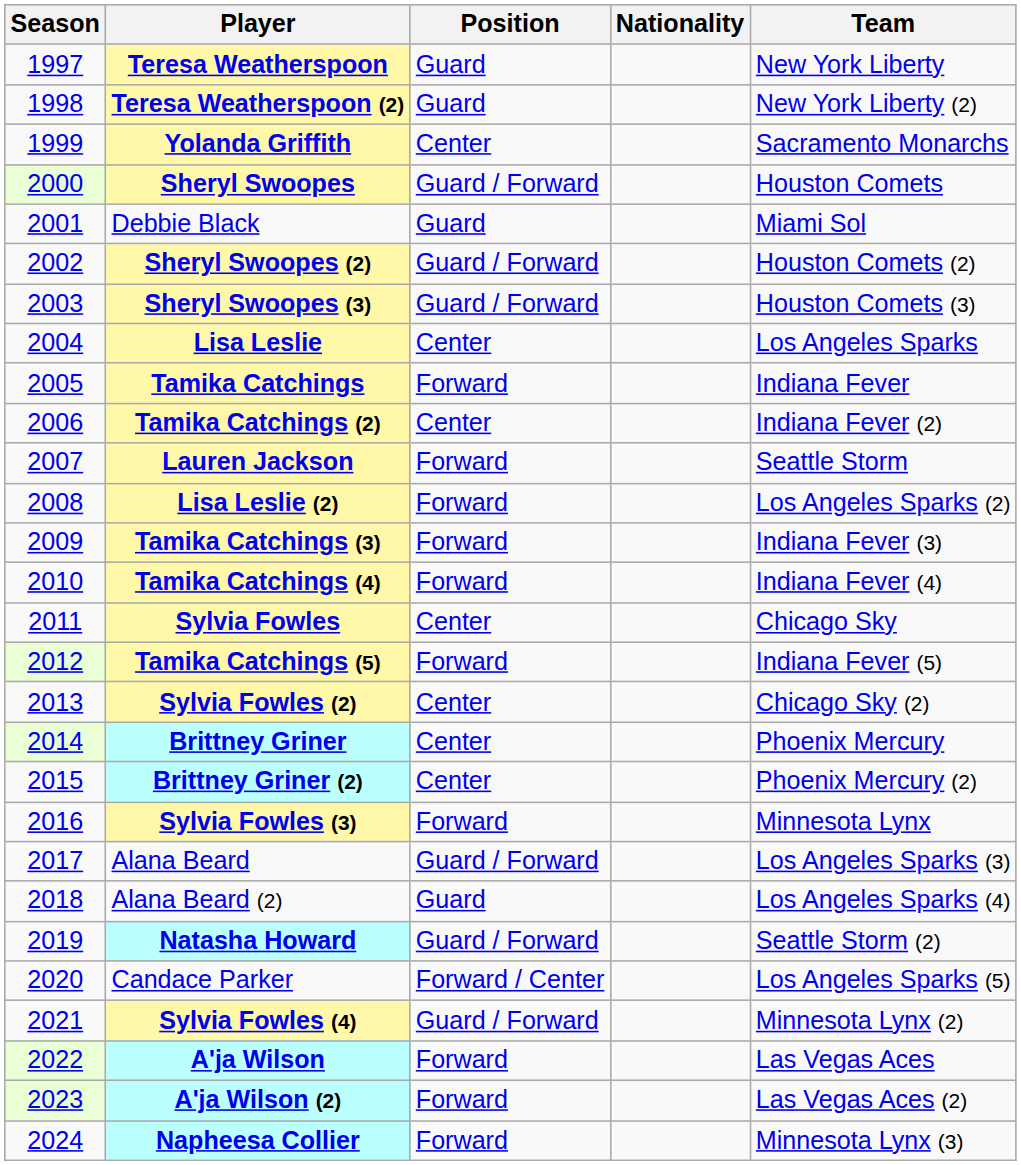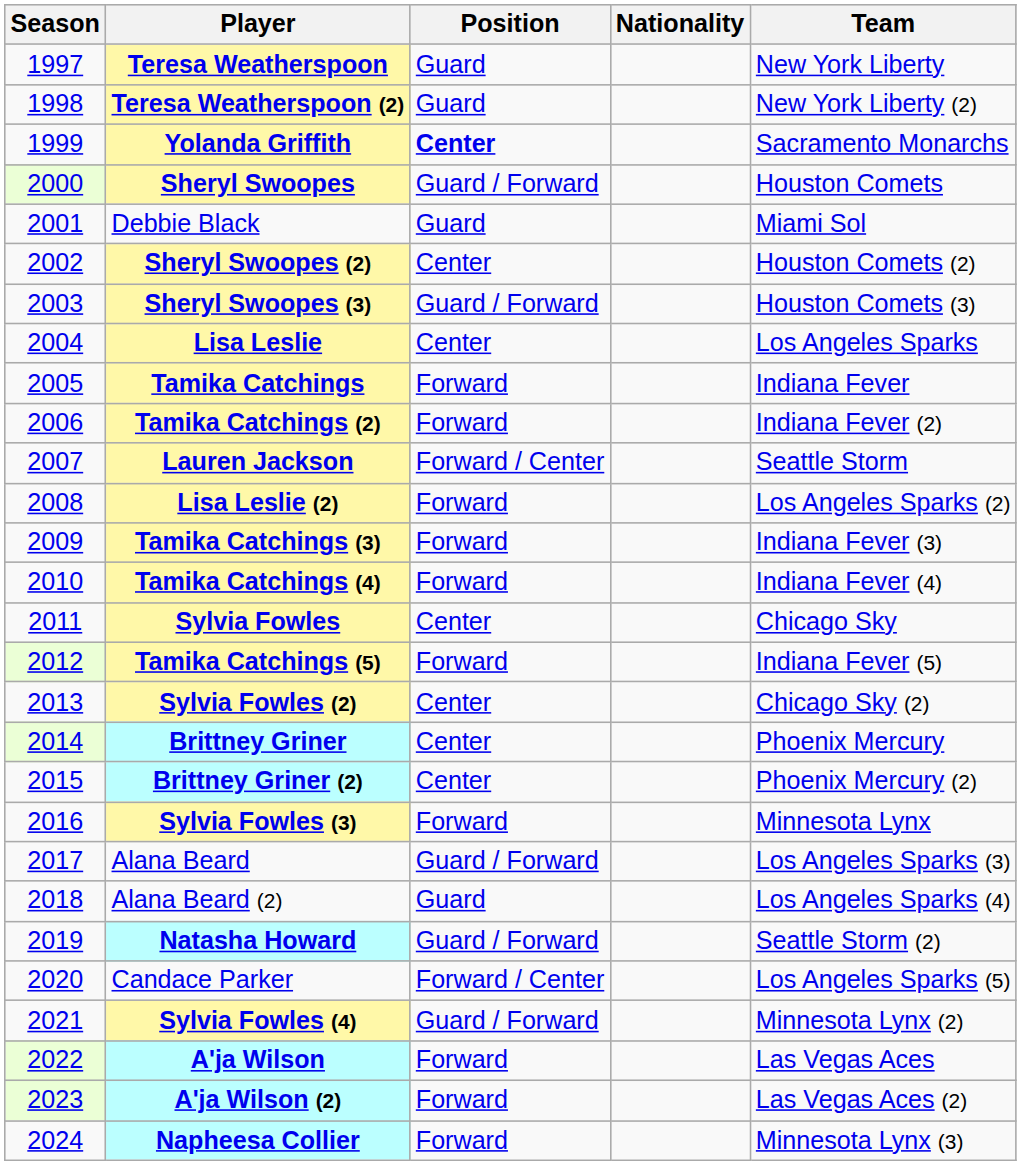Yolanda Griffith | Position: normal -> bold
Sheryl Swoopes (2) | Position: Guard / Forward -> Center
Tamika Catchings (2) | Position: Center -> Forward
Lauren Jackson | Position: Forward -> Forward / Center
